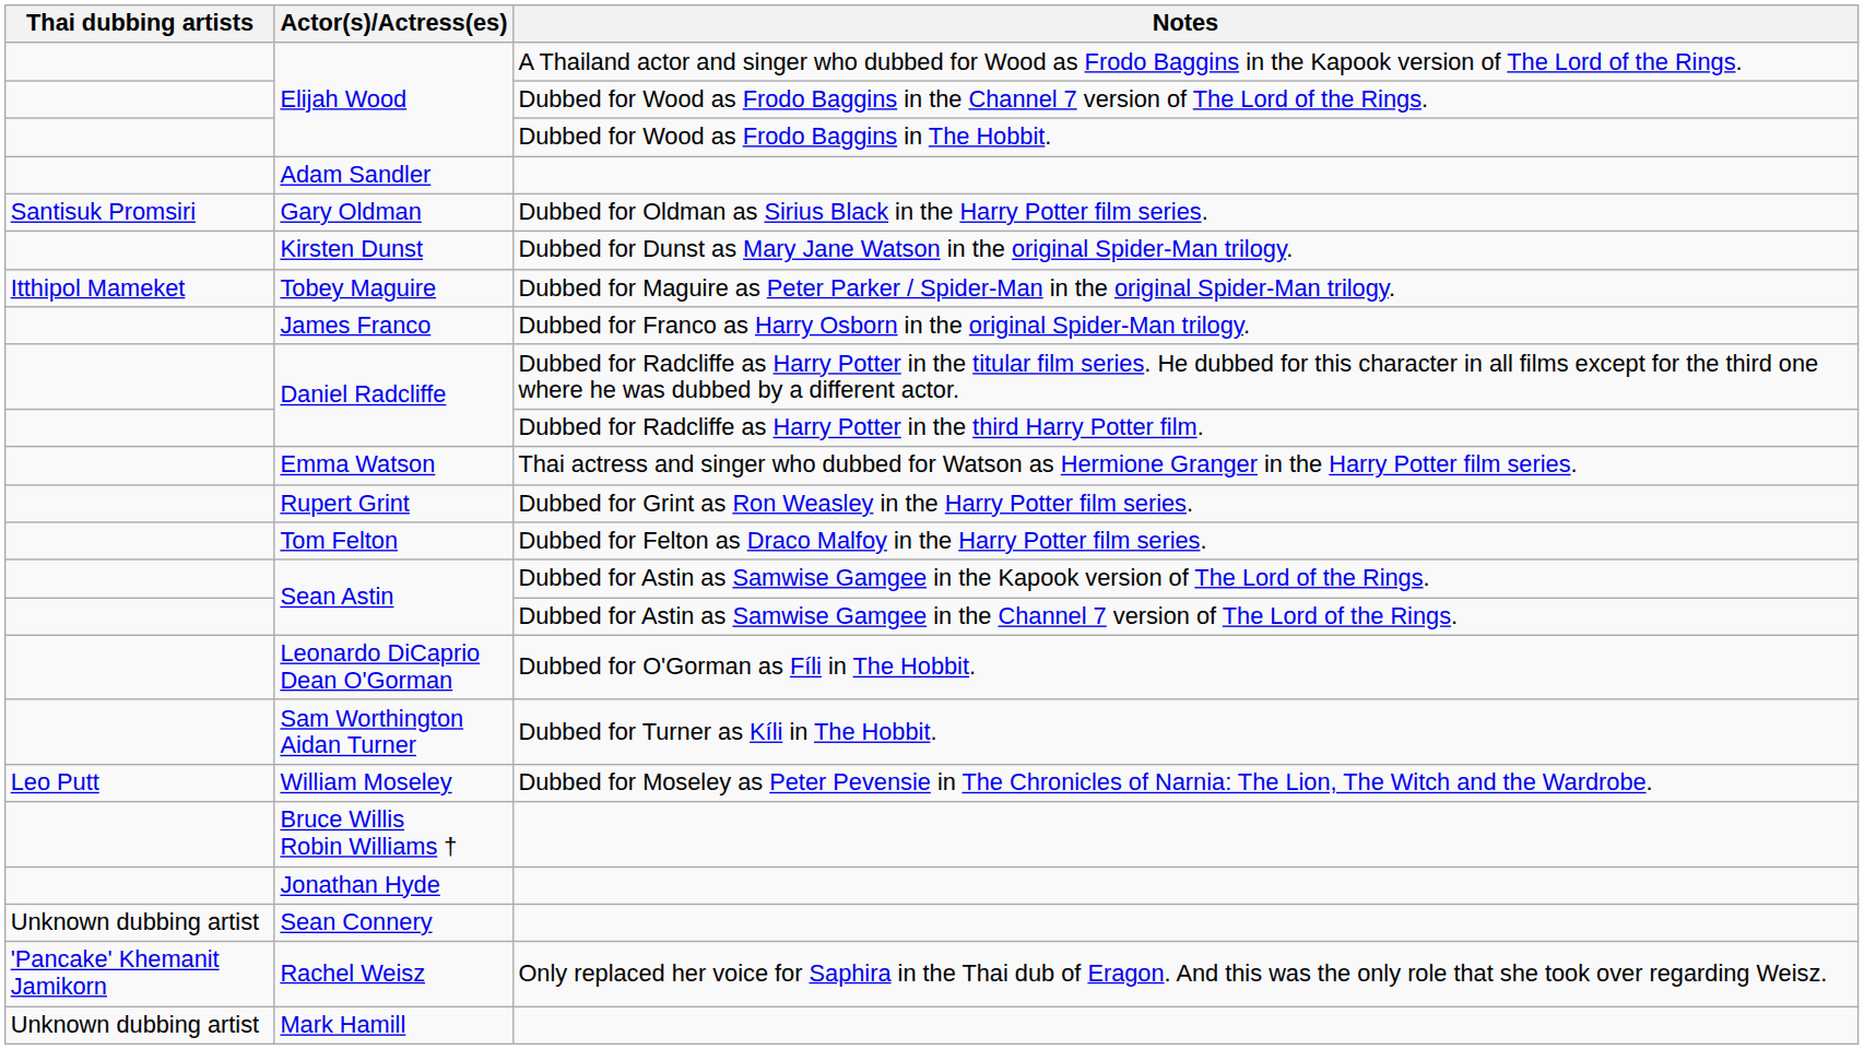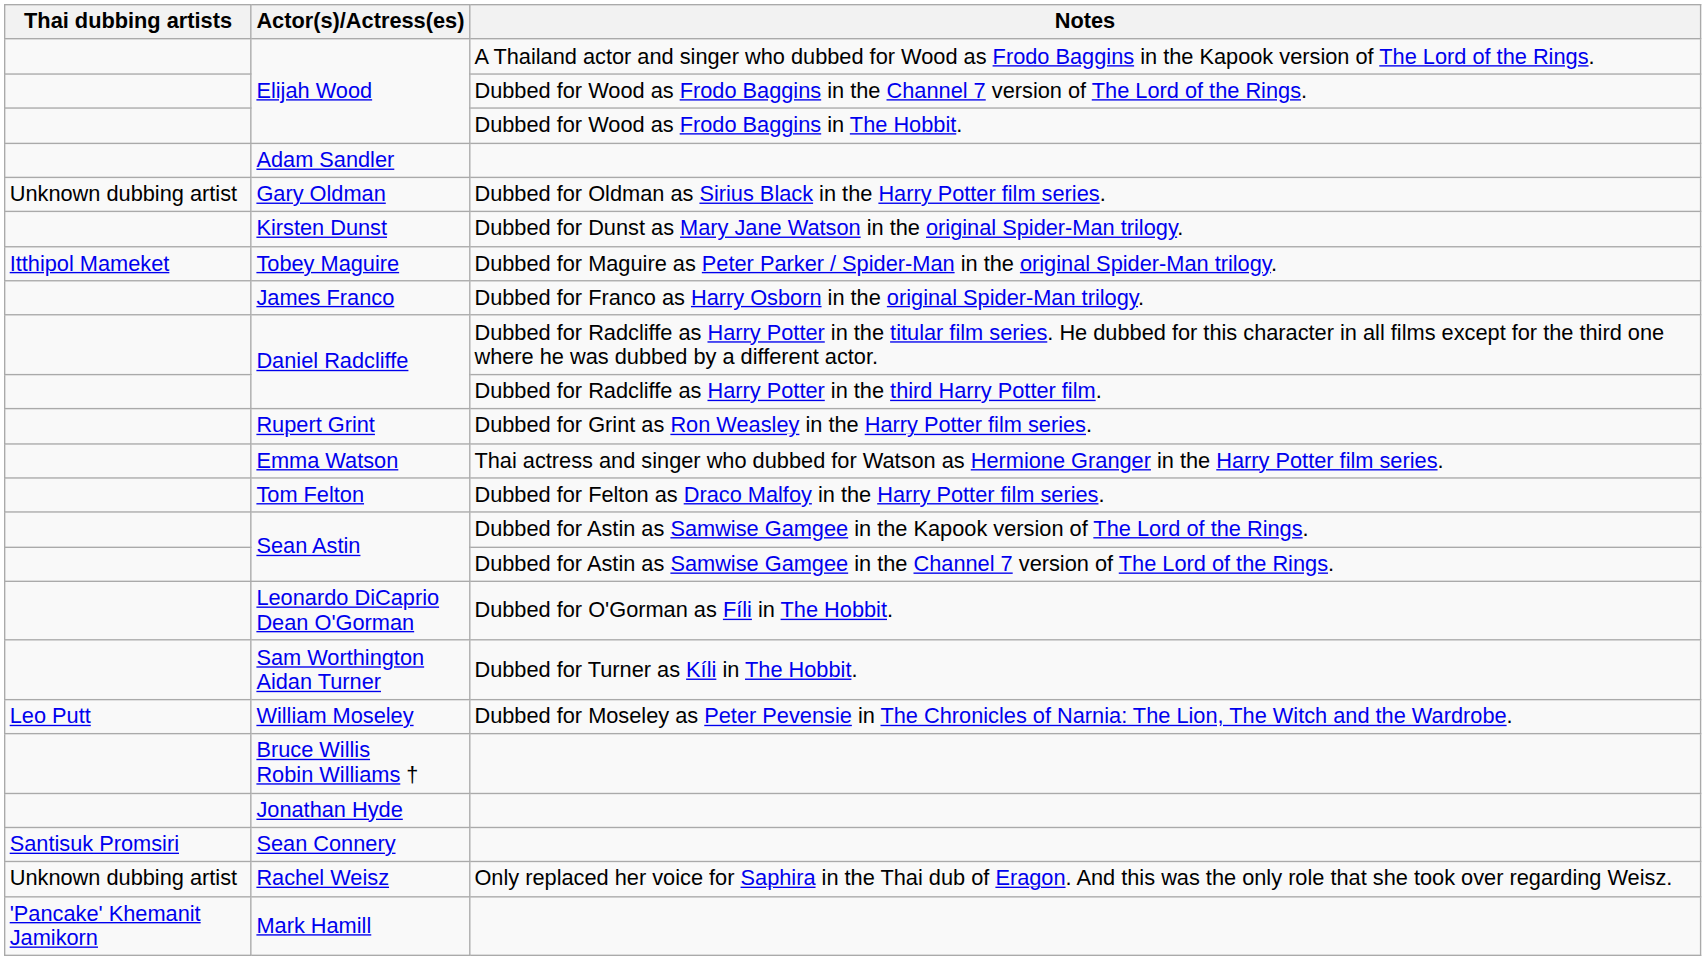Gary Oldman | Thai dubbing artists: Santisuk Promsiri -> Unknown dubbing artist
rows swapped: Emma Watson <-> Rupert Grint
Sean Connery | Thai dubbing artists: Unknown dubbing artist -> Santisuk Promsiri
Rachel Weisz | Thai dubbing artists: 'Pancake' Khemanit Jamikorn -> Unknown dubbing artist
Mark Hamill | Thai dubbing artists: Unknown dubbing artist -> 'Pancake' Khemanit Jamikorn
